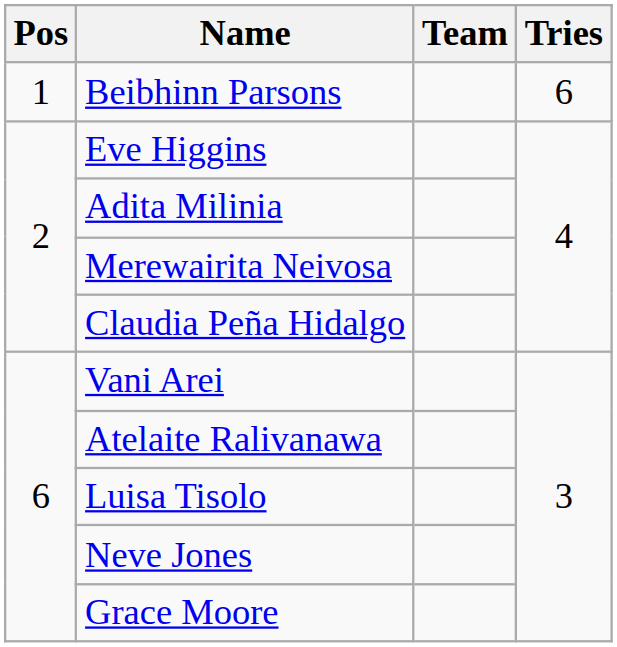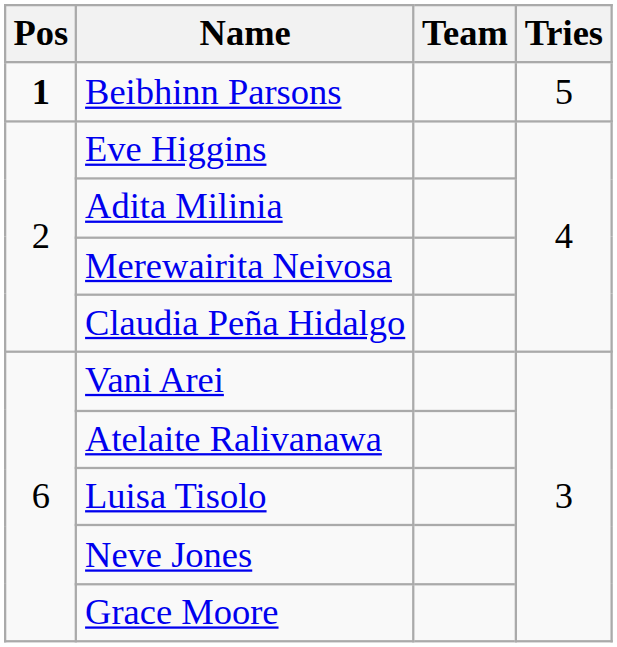Beibhinn Parsons | Pos: normal -> bold
Beibhinn Parsons | Tries: 6 -> 5
